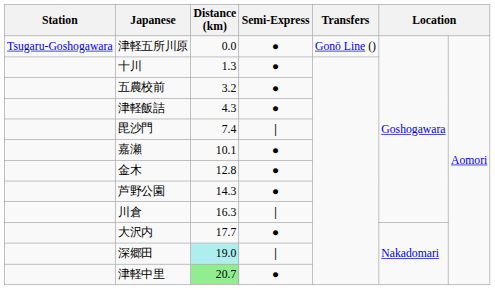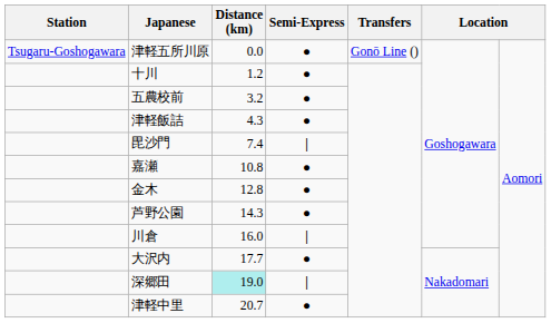十川 | Distance (km): 1.3 -> 1.2
嘉瀬 | Distance (km): 10.1 -> 10.8
川倉 | Distance (km): 16.3 -> 16.0
津軽中里 | Distance (km): lightgreen background -> no background
